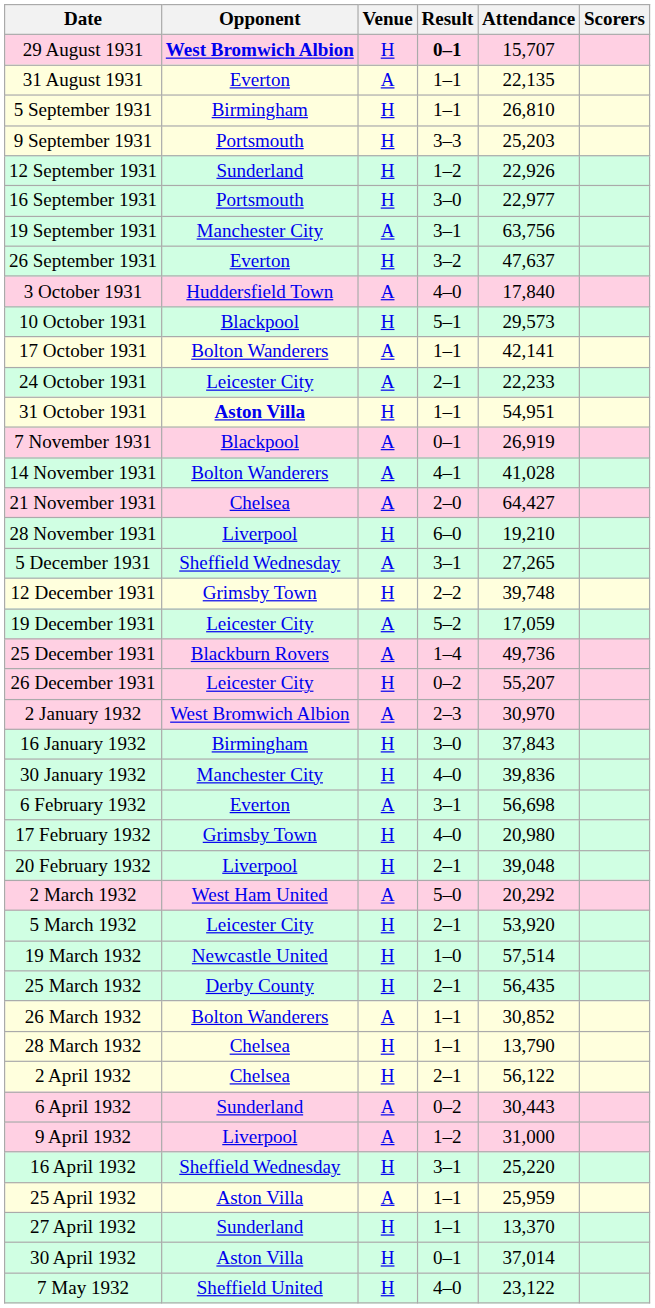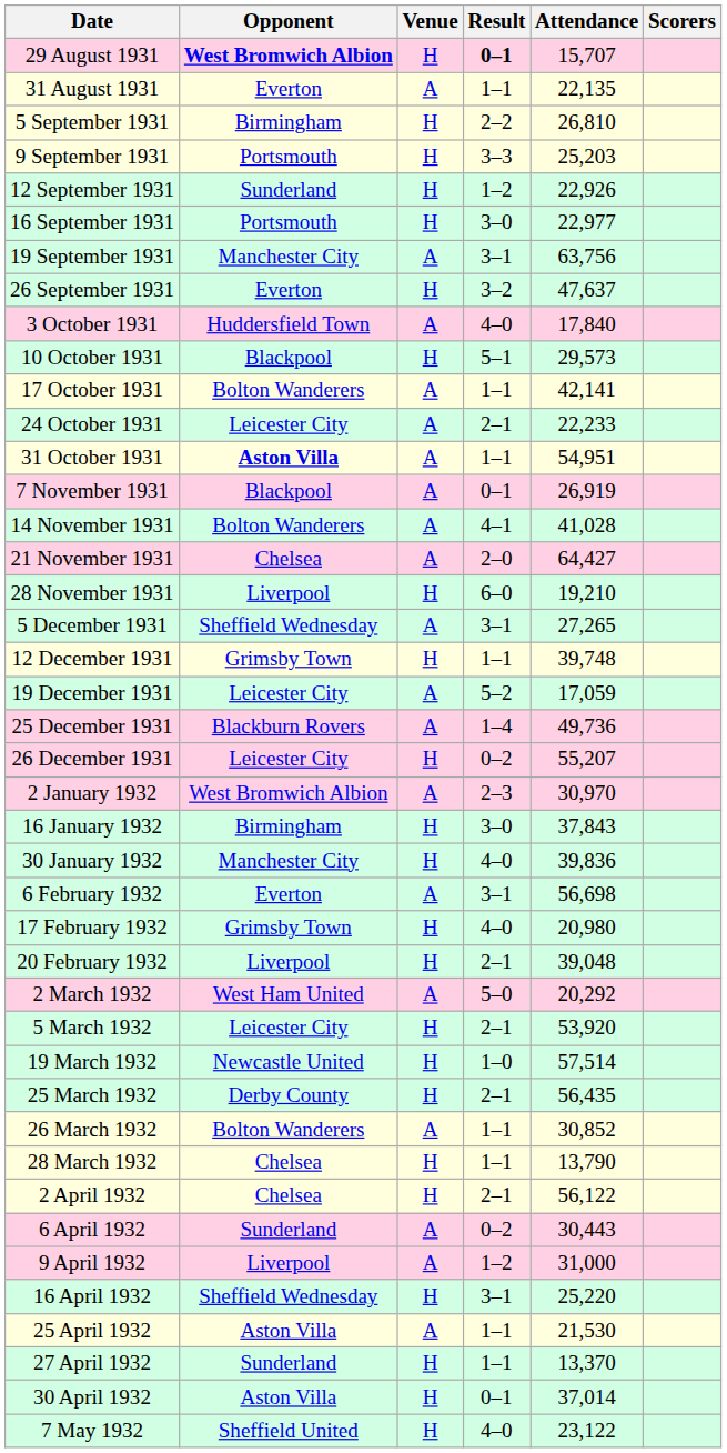5 September 1931 | Result: 1–1 -> 2–2
31 October 1931 | Venue: H -> A
12 December 1931 | Result: 2–2 -> 1–1
25 April 1932 | Attendance: 25,959 -> 21,530
